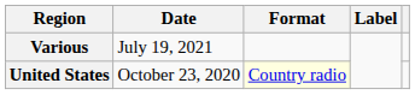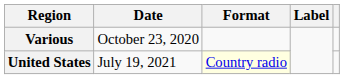Various | Date: July 19, 2021 -> October 23, 2020
United States | Date: October 23, 2020 -> July 19, 2021
